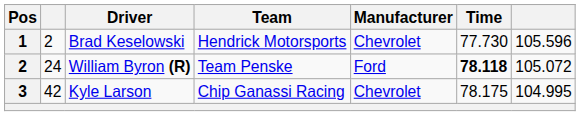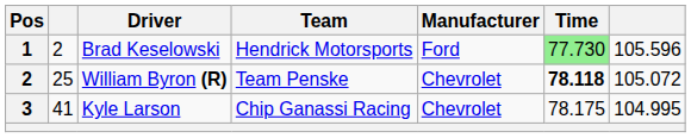Brad Keselowski | Manufacturer: Chevrolet -> Ford
Brad Keselowski | Time: no background -> lightgreen background
William Byron (R) | column 2: 24 -> 25
William Byron (R) | Manufacturer: Ford -> Chevrolet
Kyle Larson | column 2: 42 -> 41
